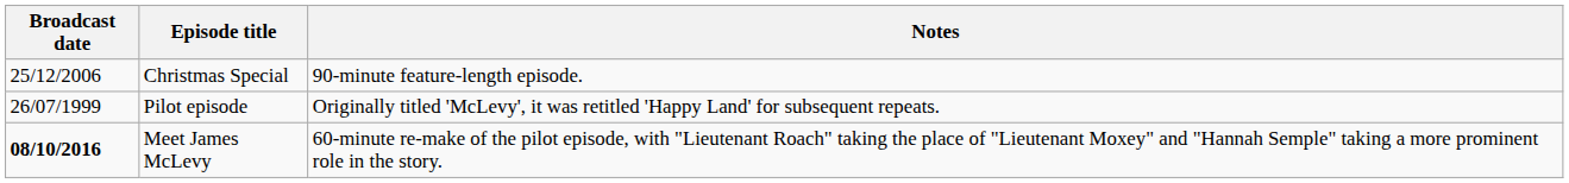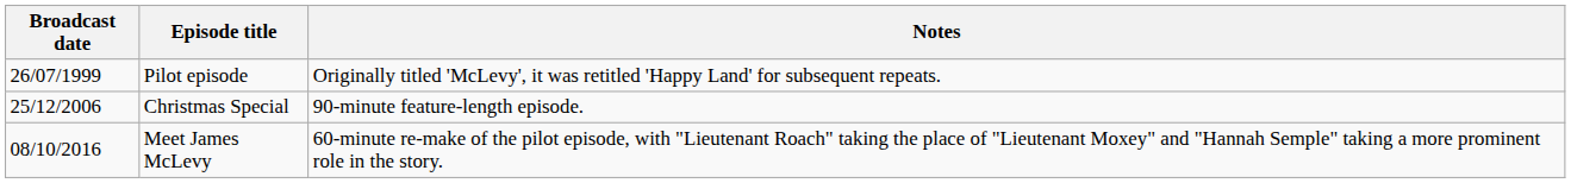rows swapped: Pilot episode <-> Christmas Special
Meet James McLevy | Broadcast date: bold -> normal
